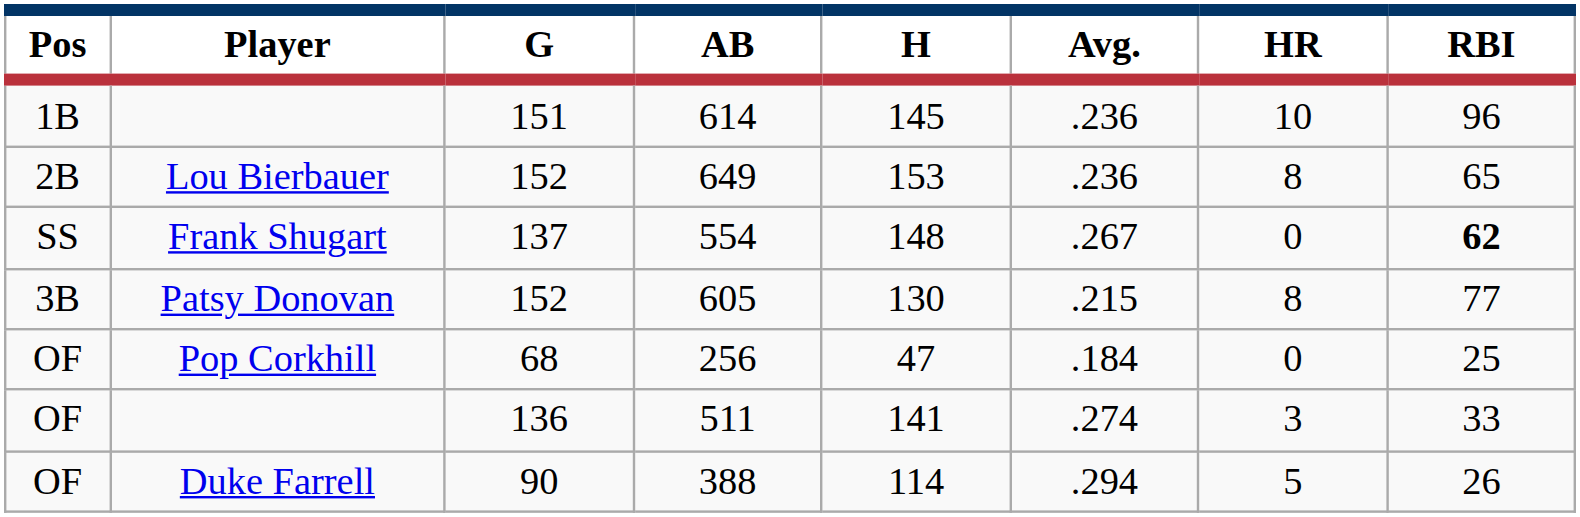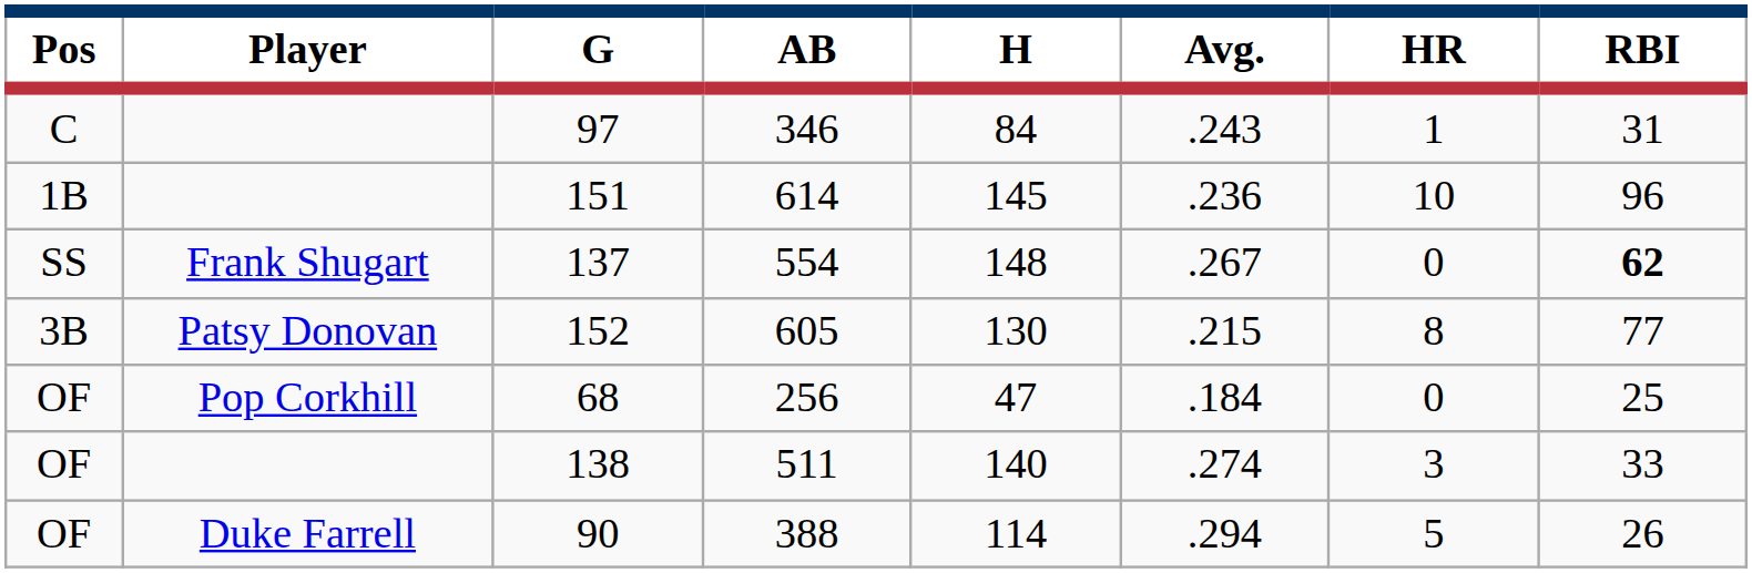+ row: C | 97 | 346 | 84 | .243 | 1 | 31
- row: 2B | Lou Bierbauer | 152 | 649 | 153 | .236 | 8 | 65
511 | G: 136 -> 138
511 | H: 141 -> 140
